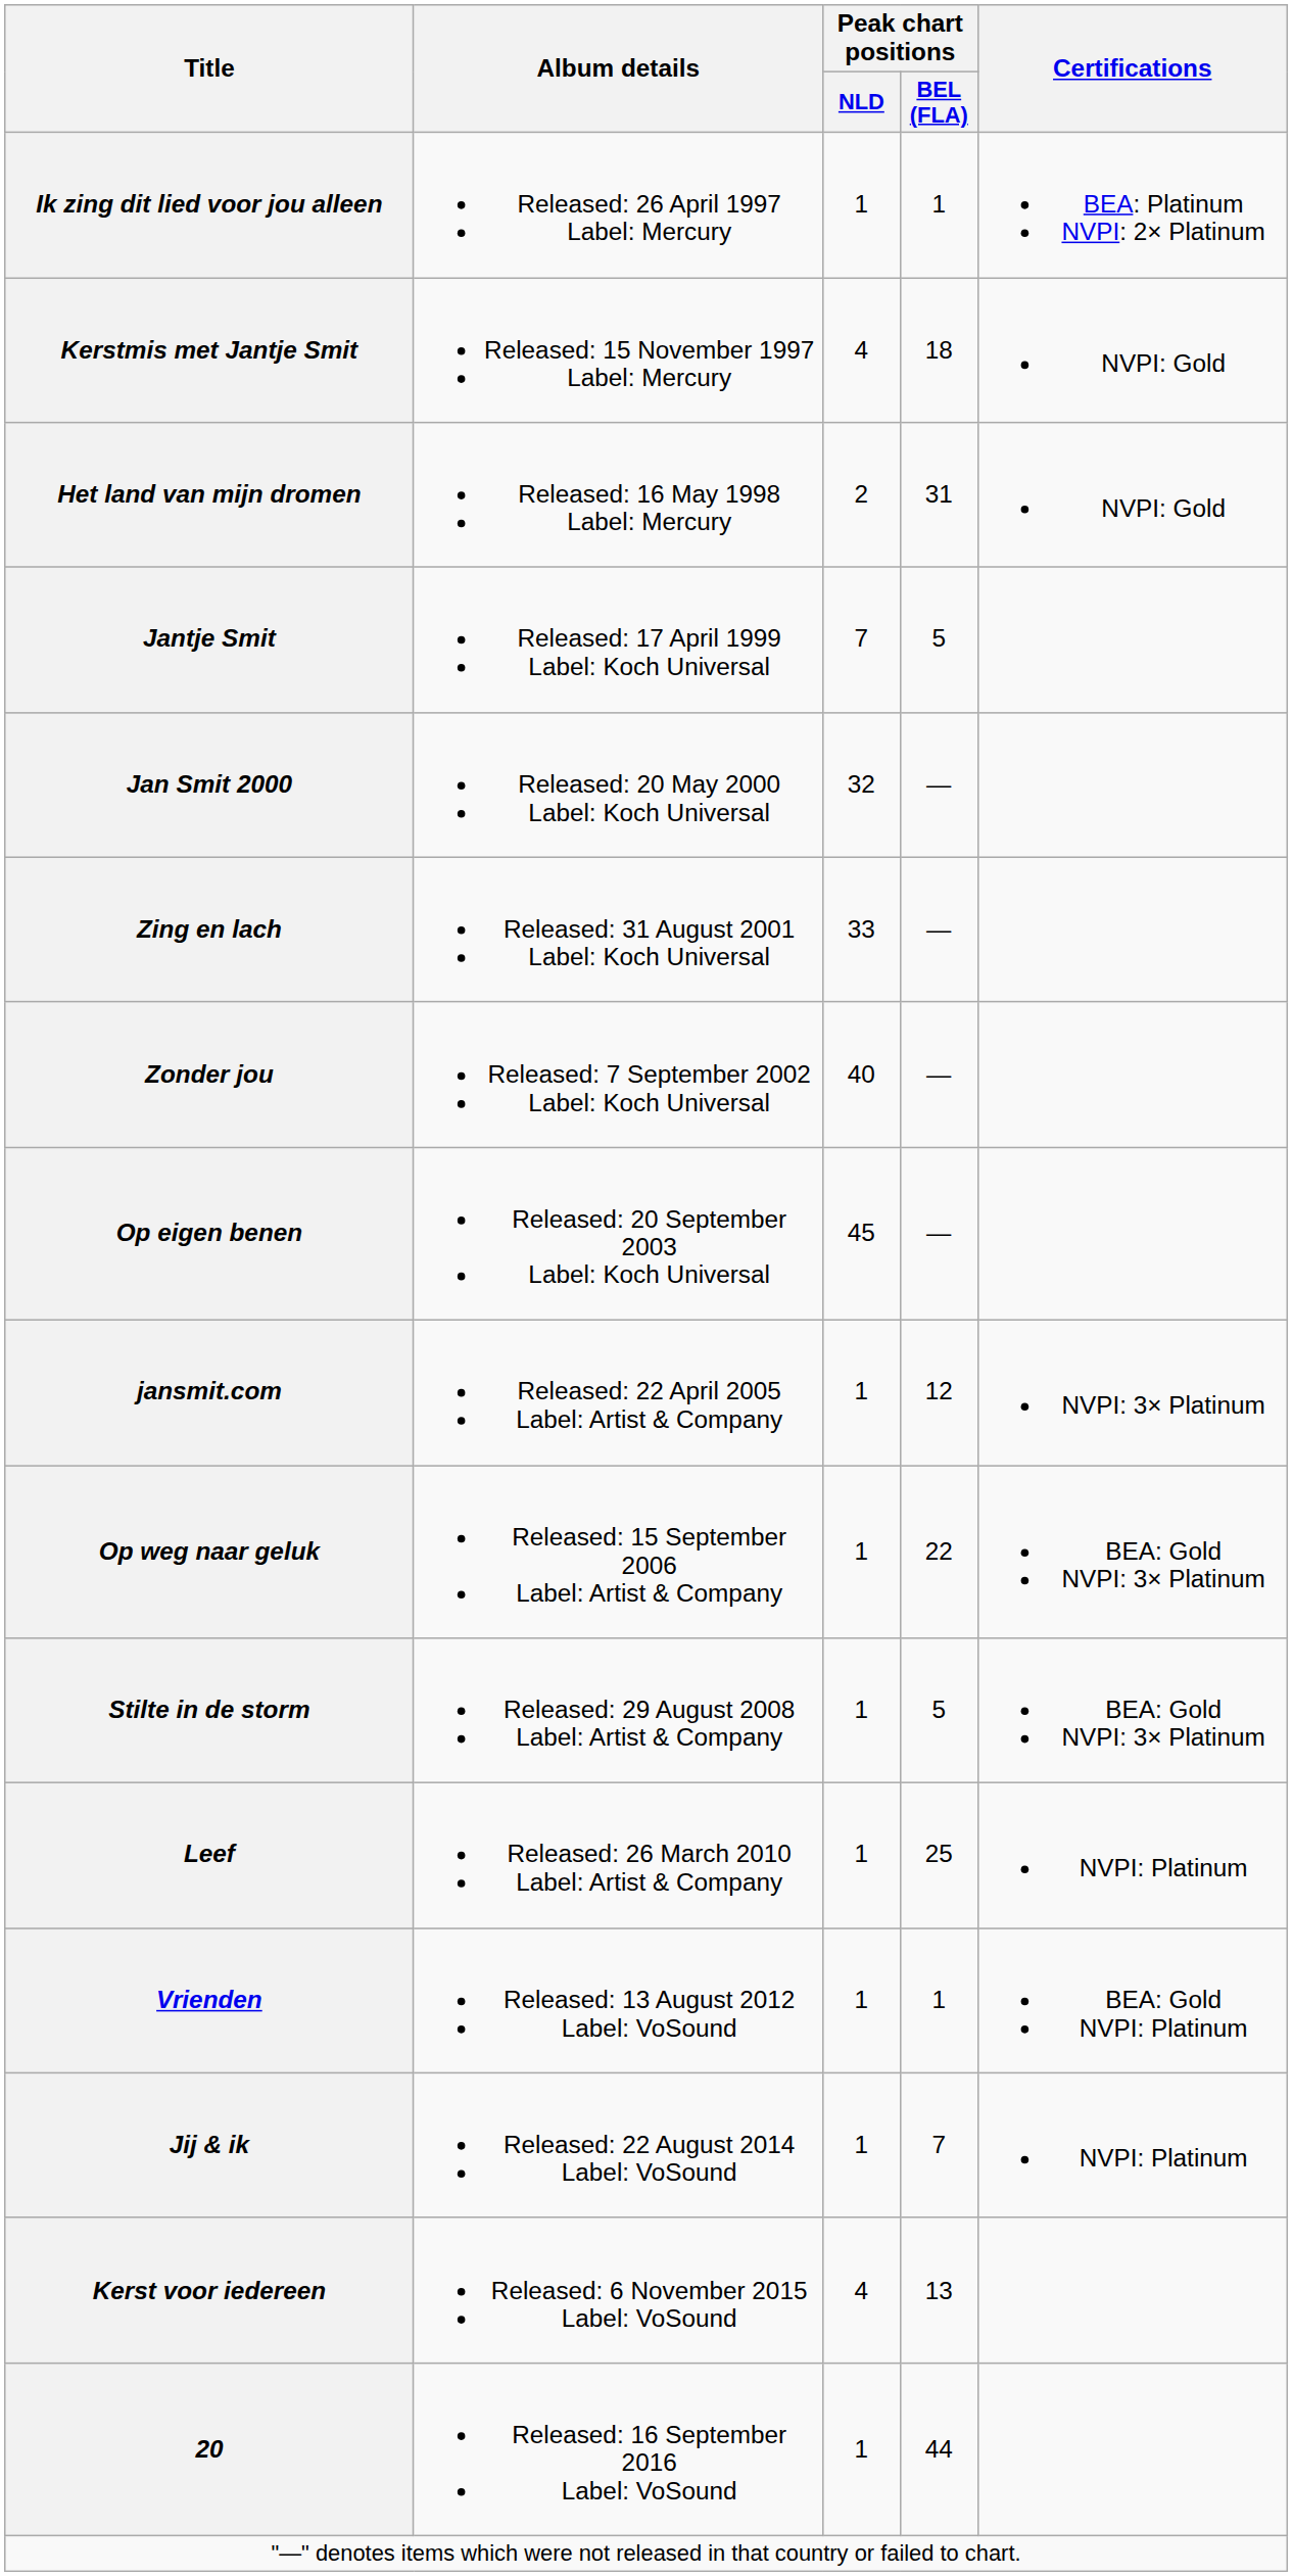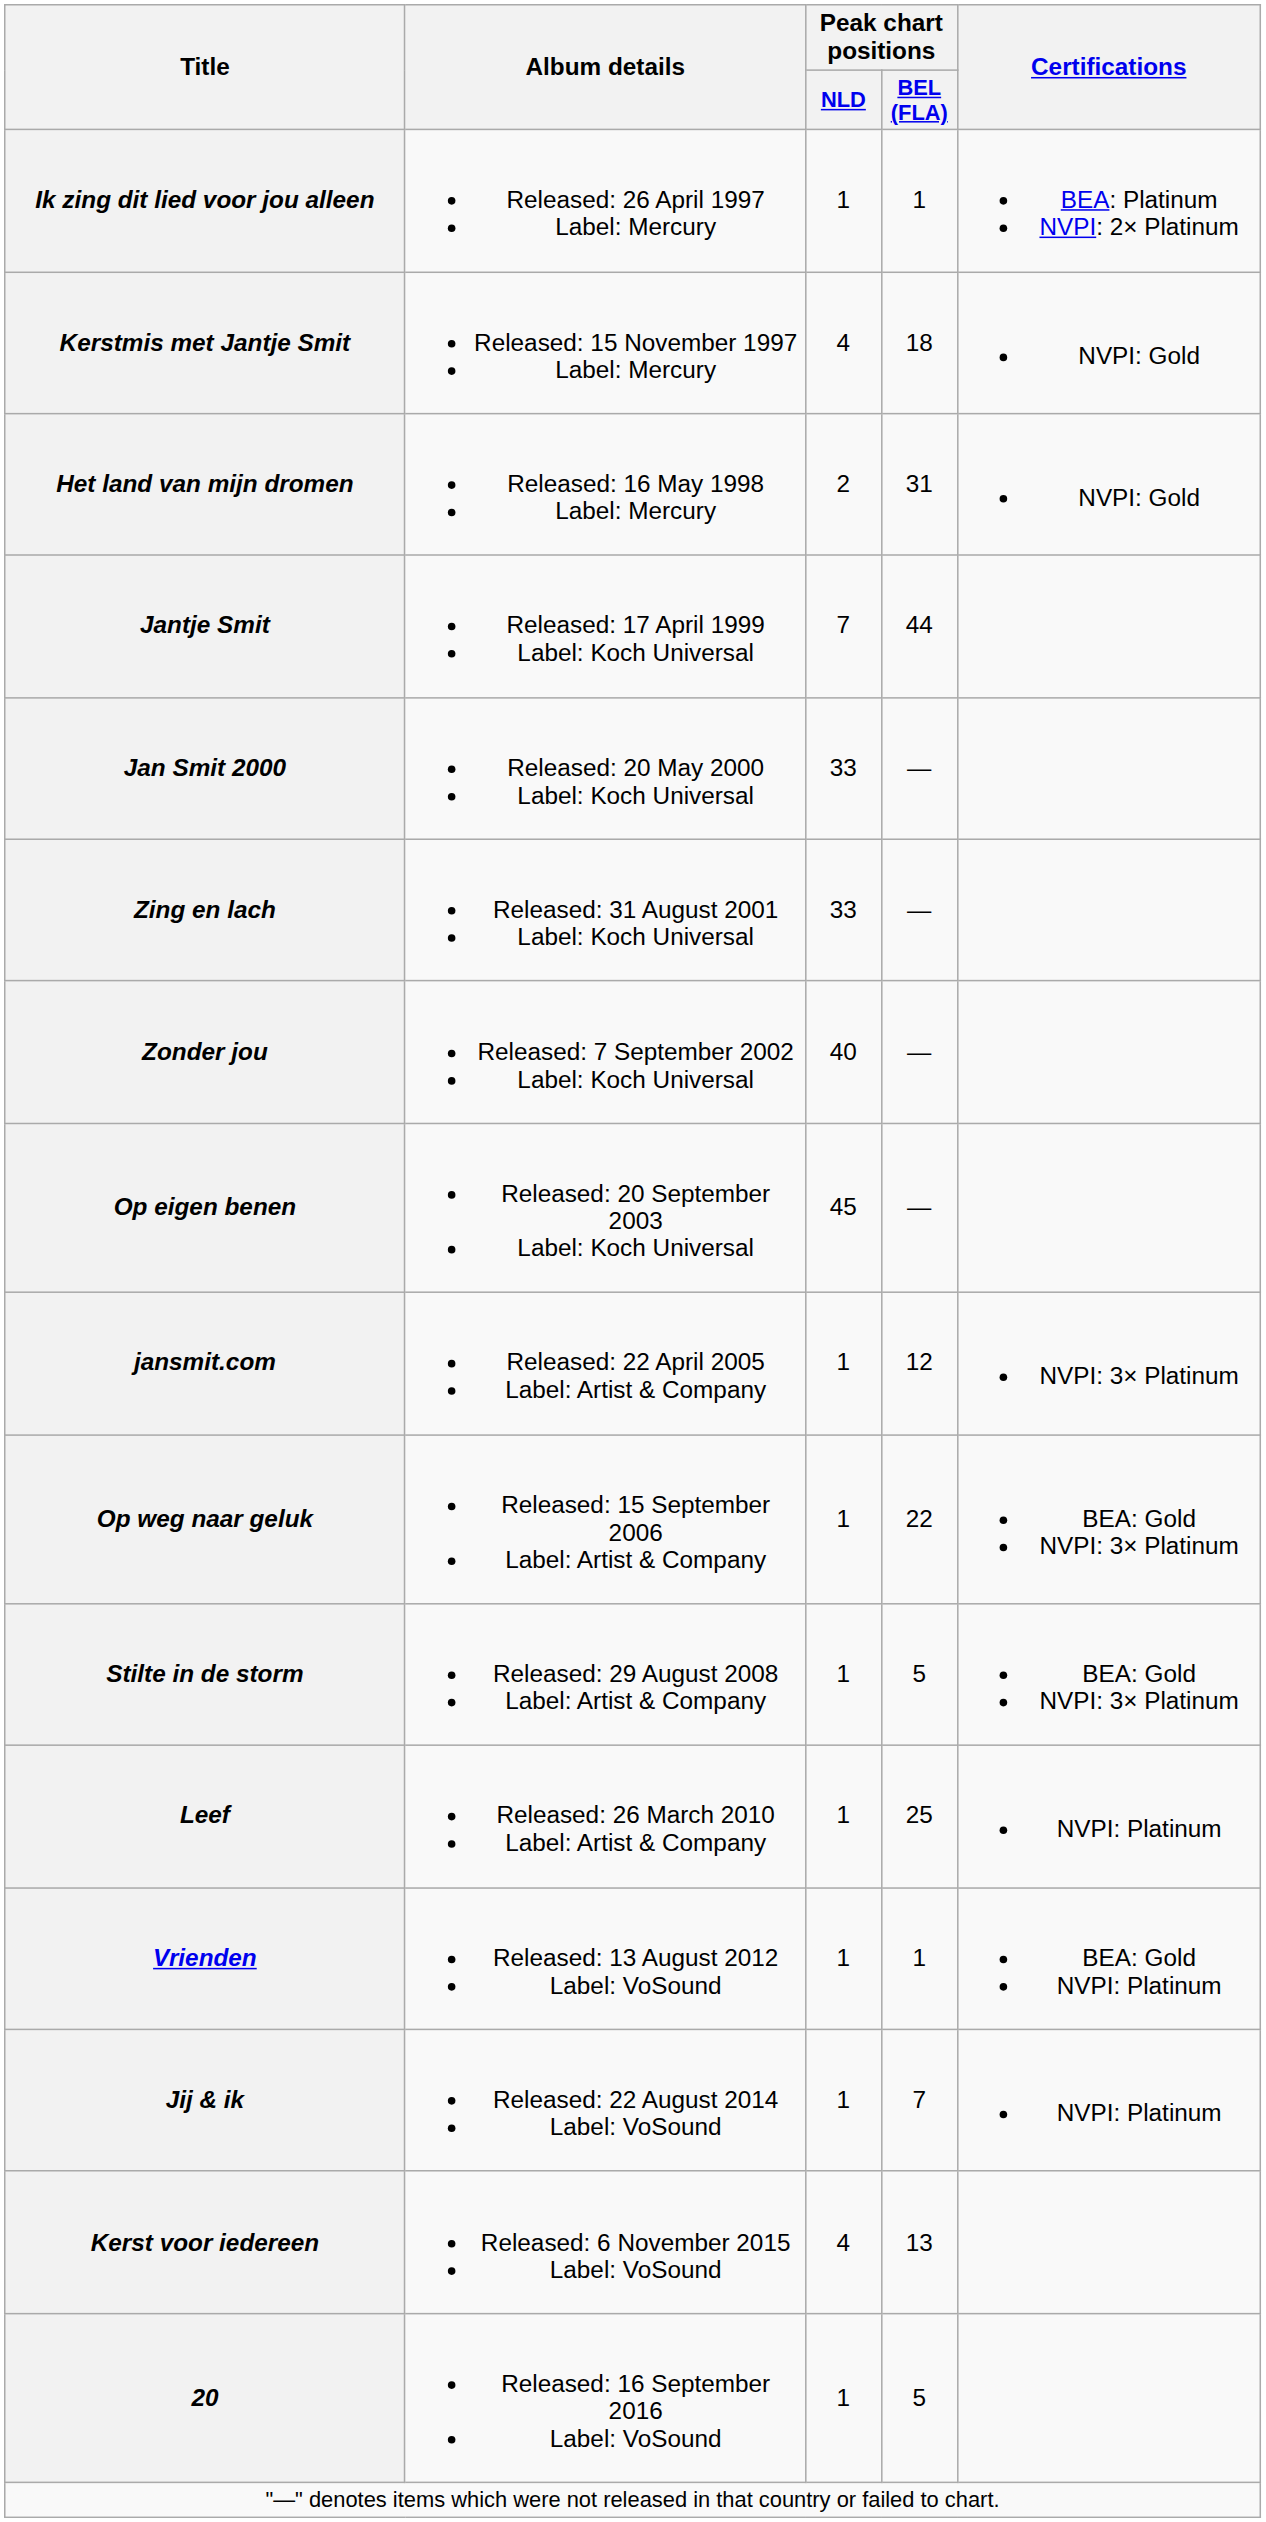Jantje Smit | Peak chart positions / BEL (FLA): 5 -> 44
Jan Smit 2000 | Peak chart positions / NLD: 32 -> 33
20 | Peak chart positions / BEL (FLA): 44 -> 5
